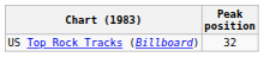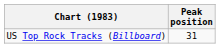US Top Rock Tracks (Billboard) | Peak position: 32 -> 31
